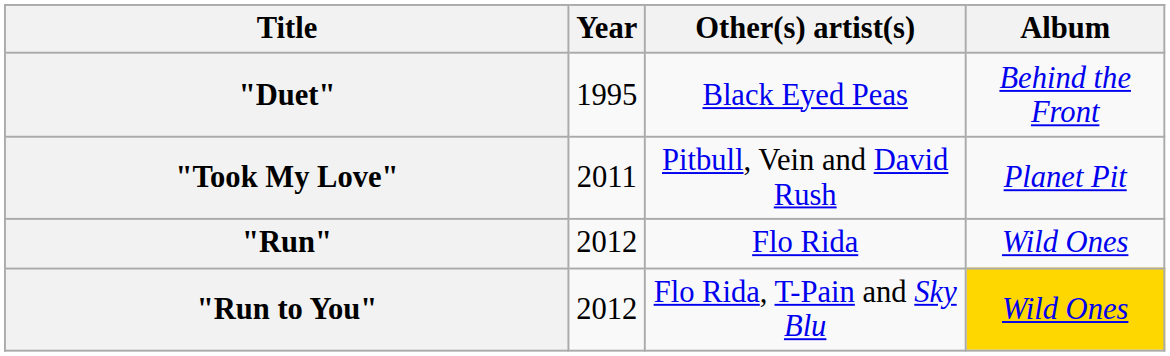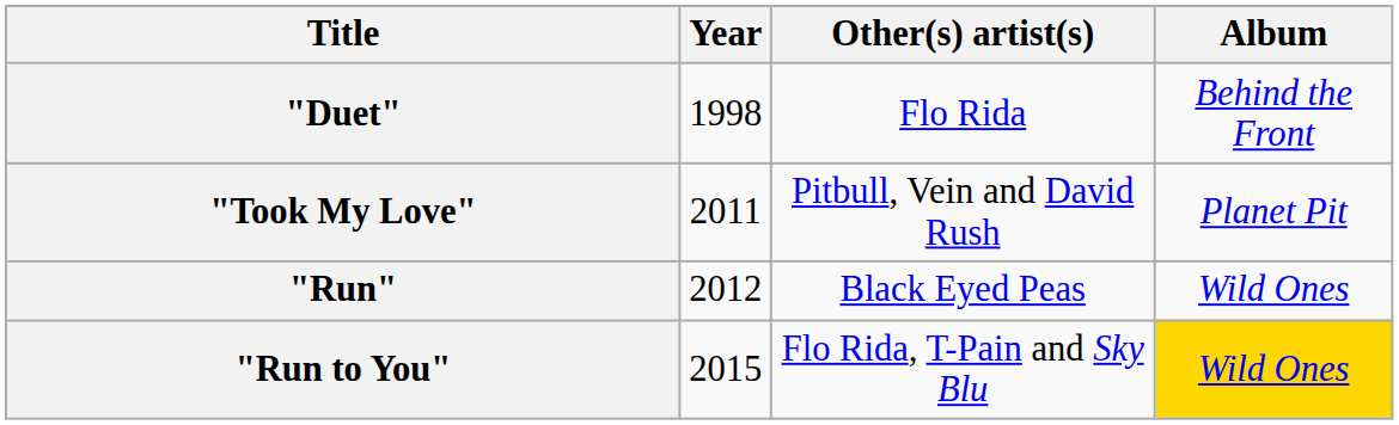"Duet" | Year: 1995 -> 1998
"Duet" | Other(s) artist(s): Black Eyed Peas -> Flo Rida
"Run" | Other(s) artist(s): Flo Rida -> Black Eyed Peas
"Run to You" | Year: 2012 -> 2015
